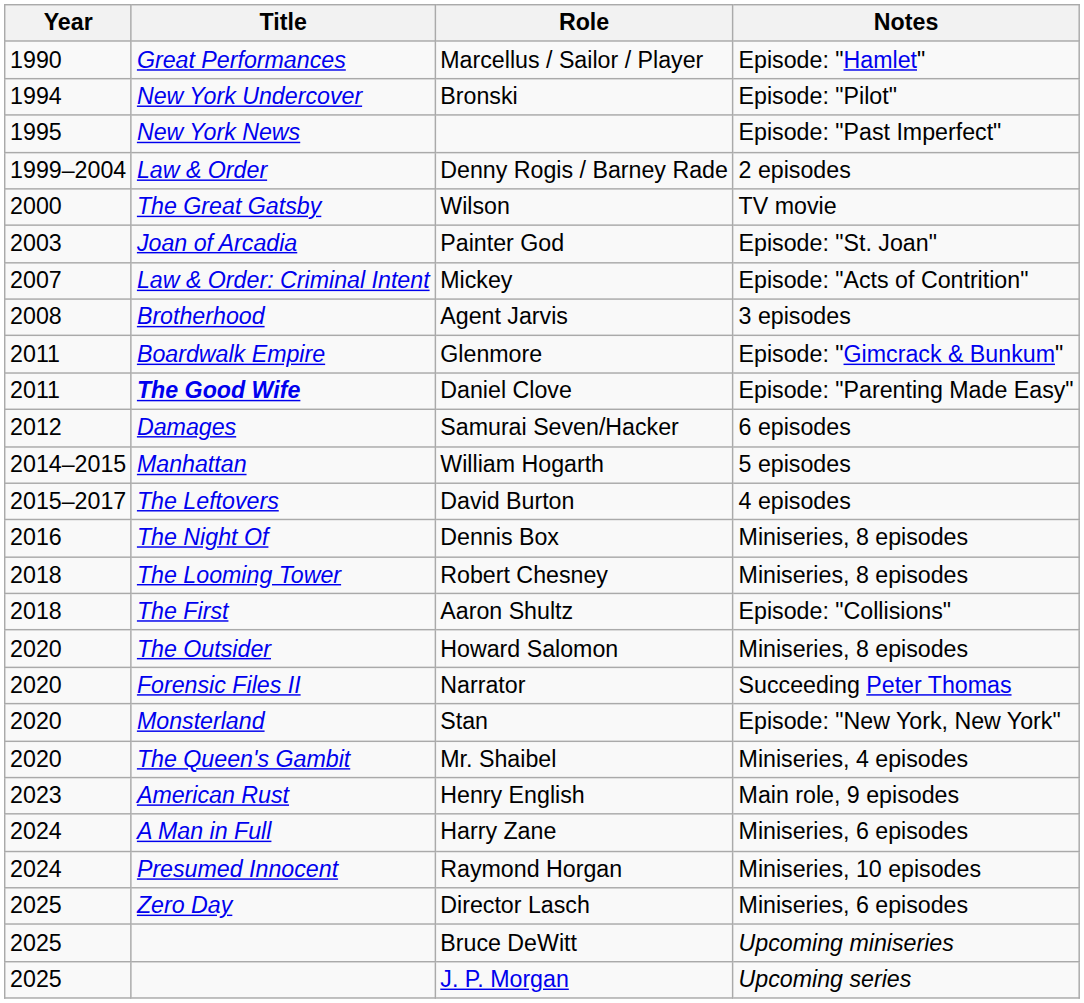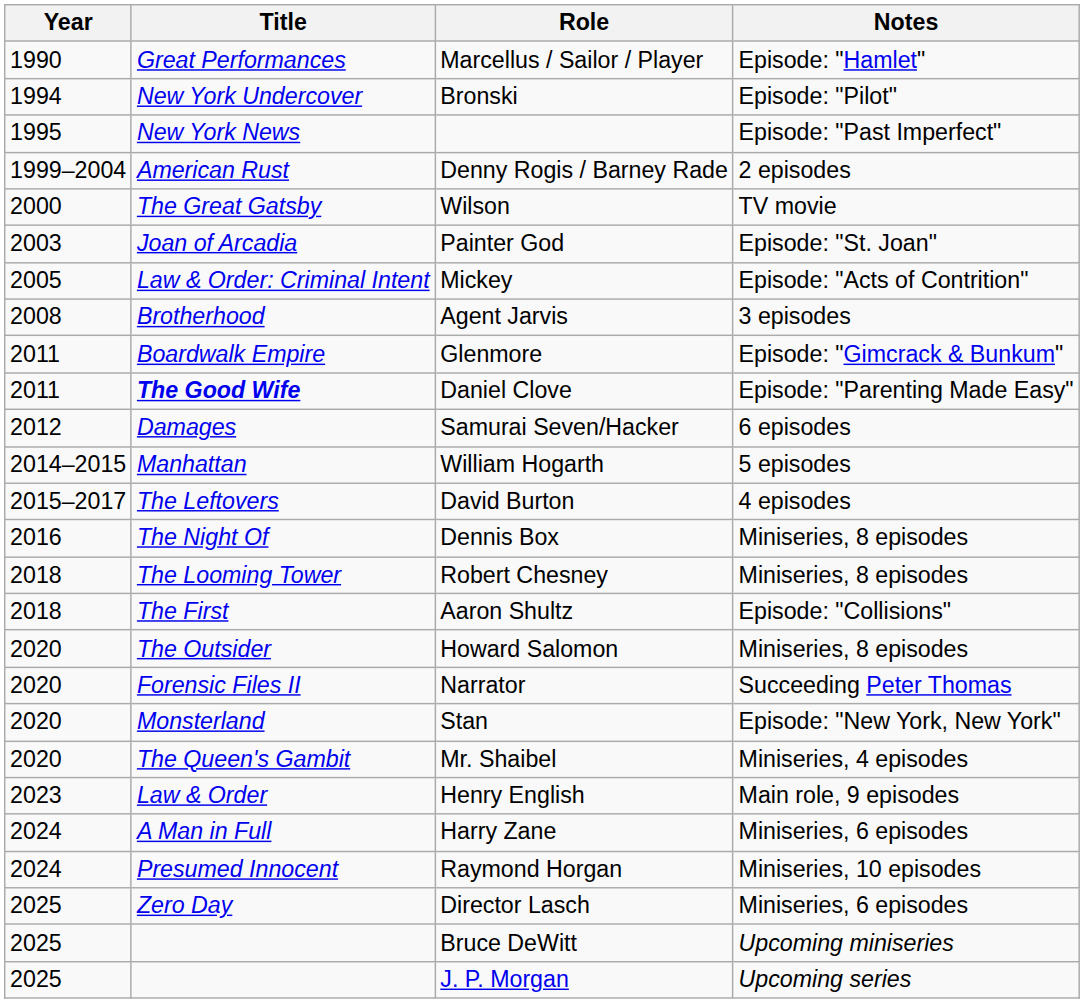Denny Rogis / Barney Rade | Title: Law & Order -> American Rust
Mickey | Year: 2007 -> 2005
Henry English | Title: American Rust -> Law & Order
